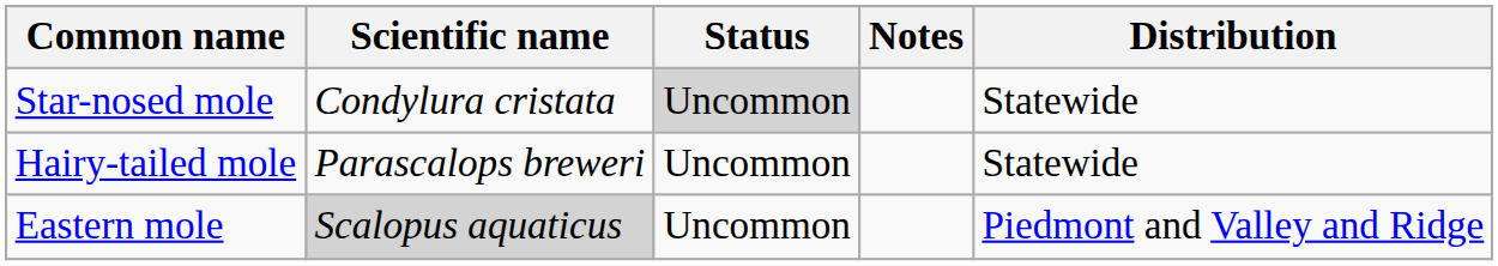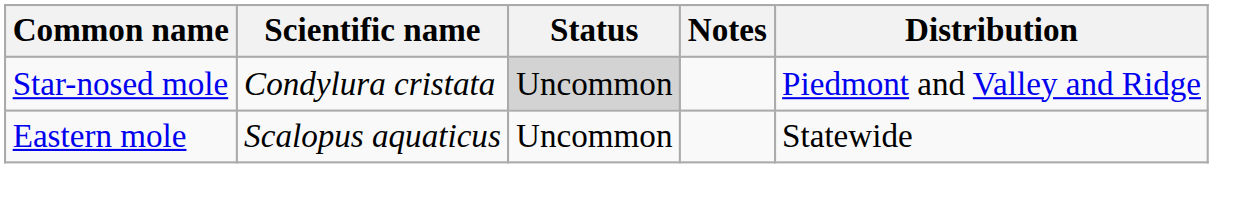Star-nosed mole | Distribution: Statewide -> Piedmont and Valley and Ridge
- row: Hairy-tailed mole | Parascalops breweri | Uncommon | Statewide
Eastern mole | Scientific name: lightgrey background -> no background
Eastern mole | Distribution: Piedmont and Valley and Ridge -> Statewide
